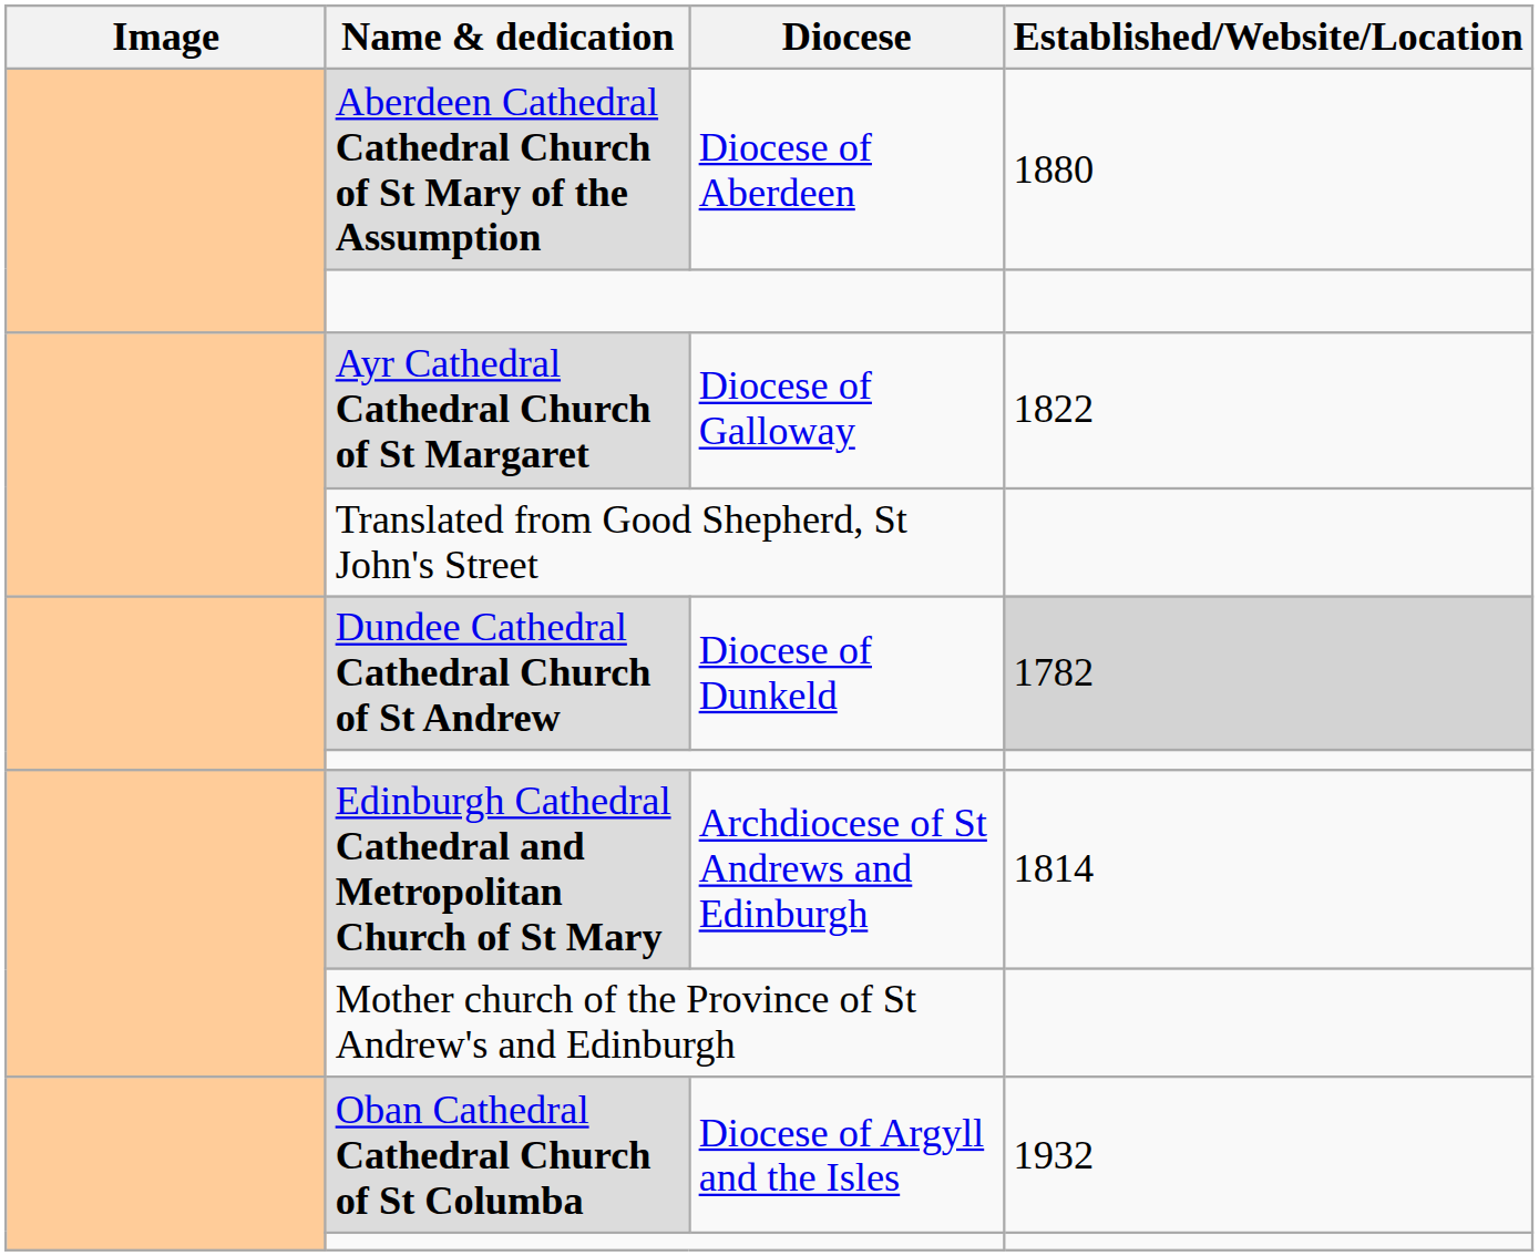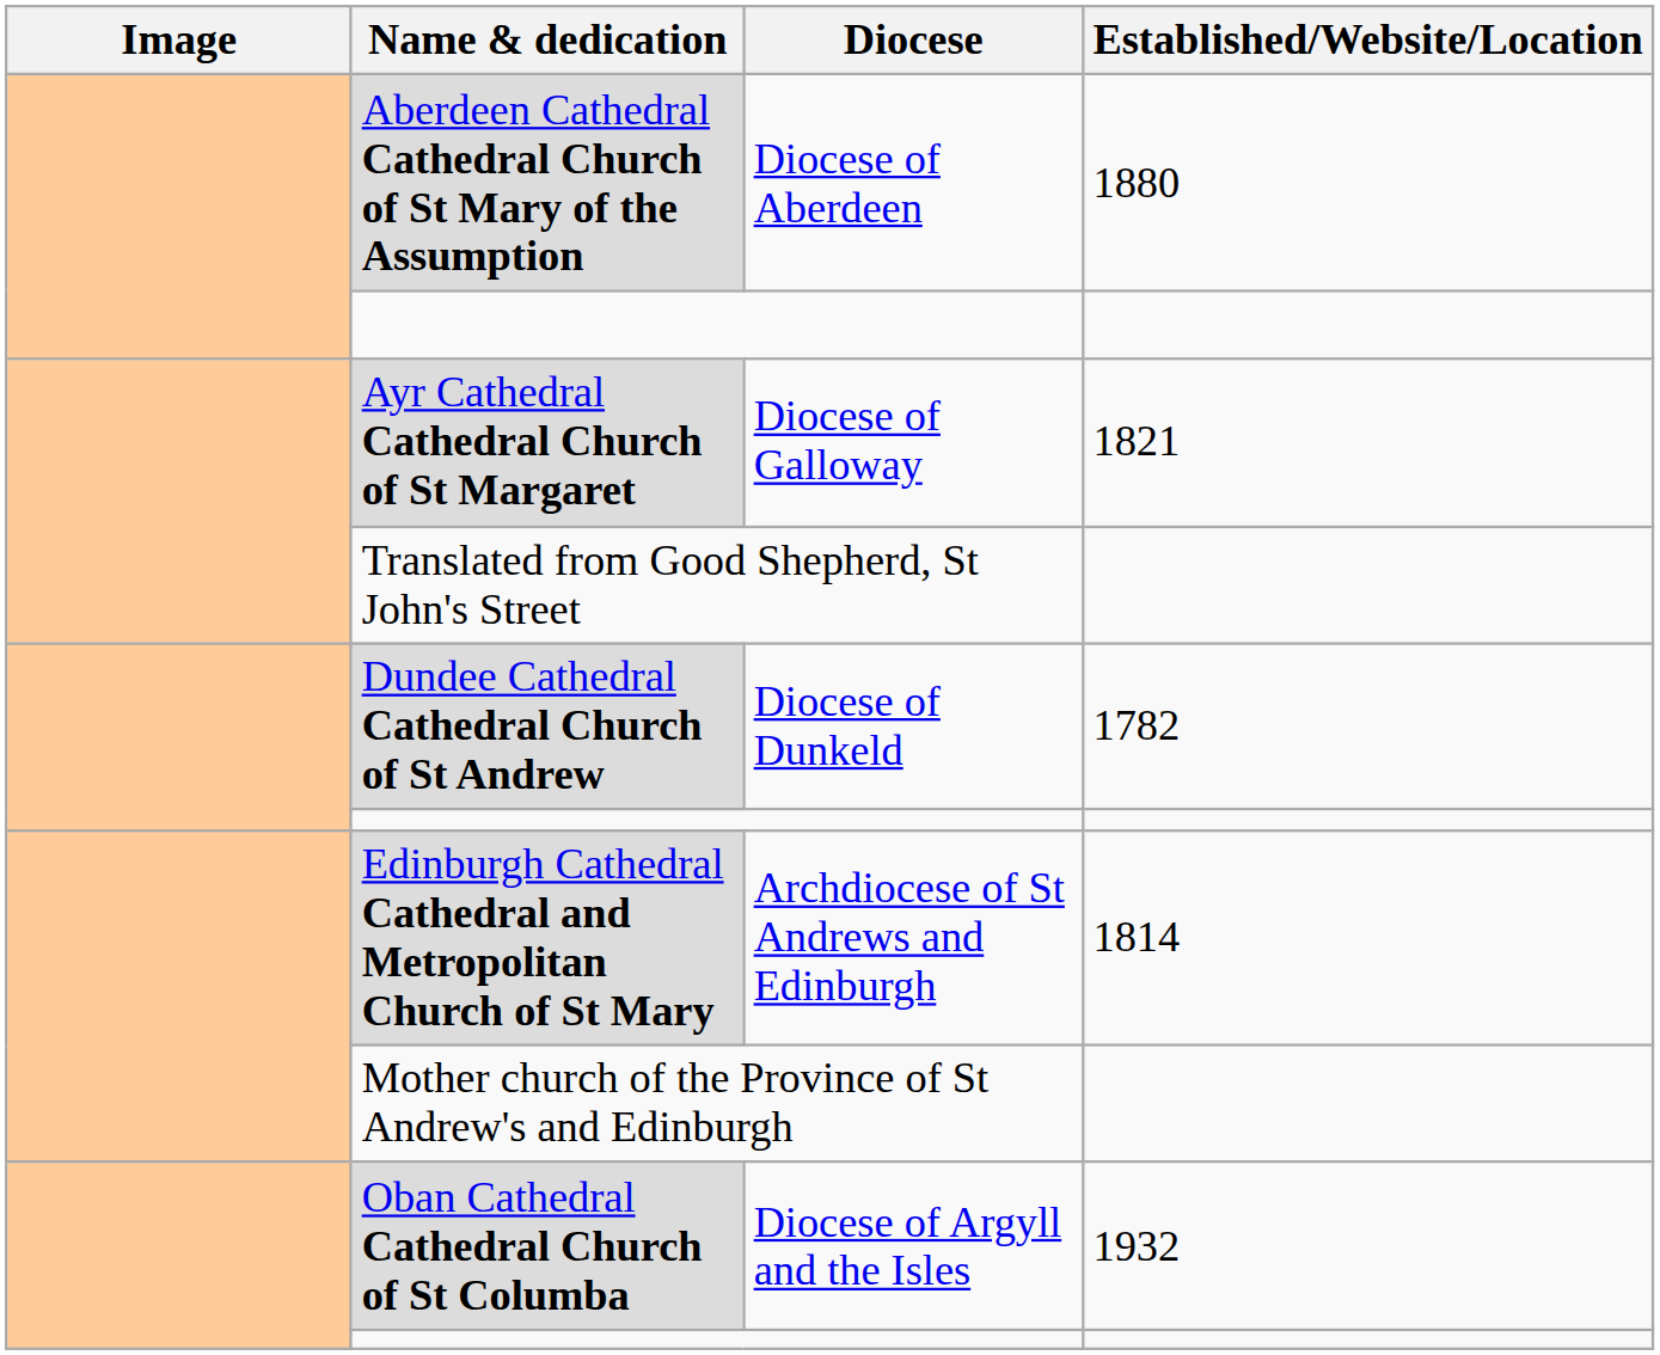Ayr Cathedral Cathedral Church of St Margaret | Established/Website/Location: 1822 -> 1821
Dundee Cathedral Cathedral Church of St Andrew | Established/Website/Location: lightgrey background -> no background
